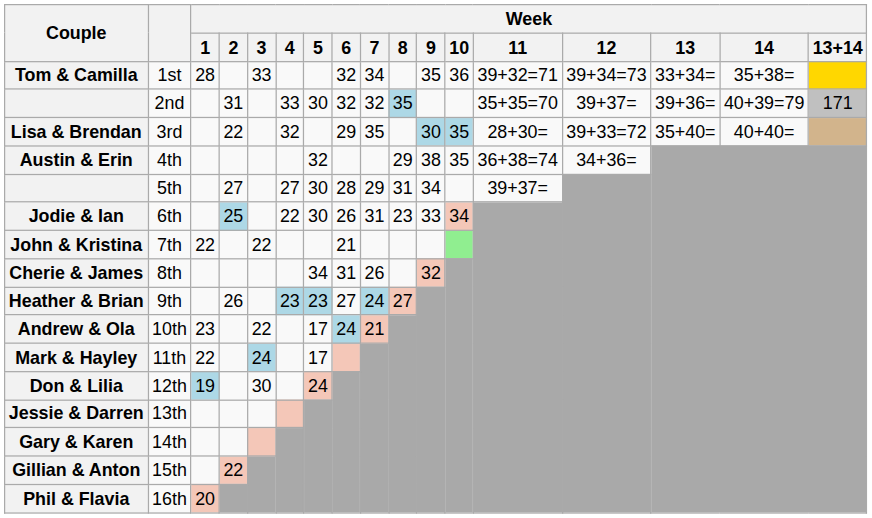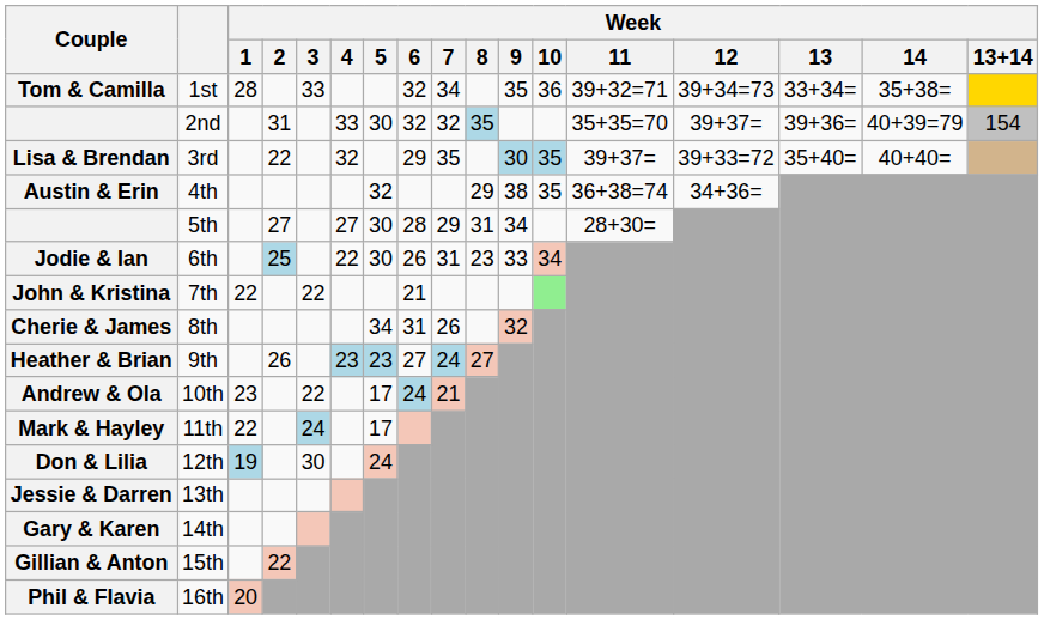2nd | Week / 13+14: 171 -> 154
3rd | Week / 11: 28+30= -> 39+37=
5th | Week / 11: 39+37= -> 28+30=
